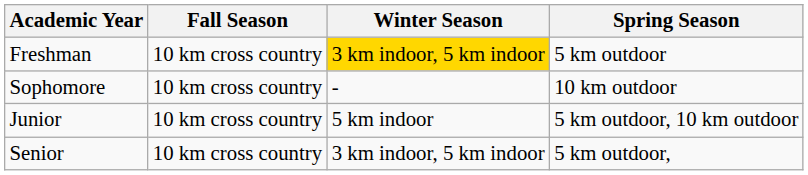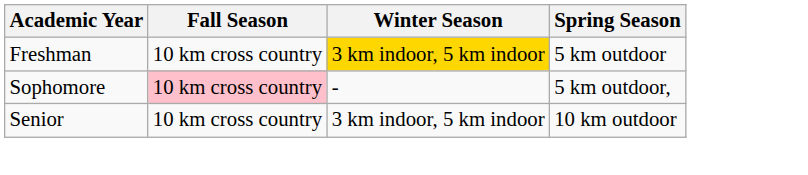Sophomore | Fall Season: no background -> pink background
Sophomore | Spring Season: 10 km outdoor -> 5 km outdoor,
- row: Junior | 10 km cross country | 5 km indoor | 5 km outdoor, 10 km outdoor
Senior | Spring Season: 5 km outdoor, -> 10 km outdoor
